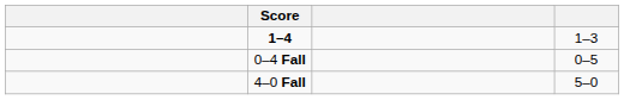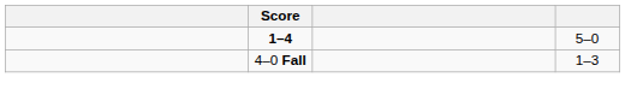1–4 | column 4: 1–3 -> 5–0
- row: 0–4 Fall | 0–5
4–0 Fall | column 4: 5–0 -> 1–3
